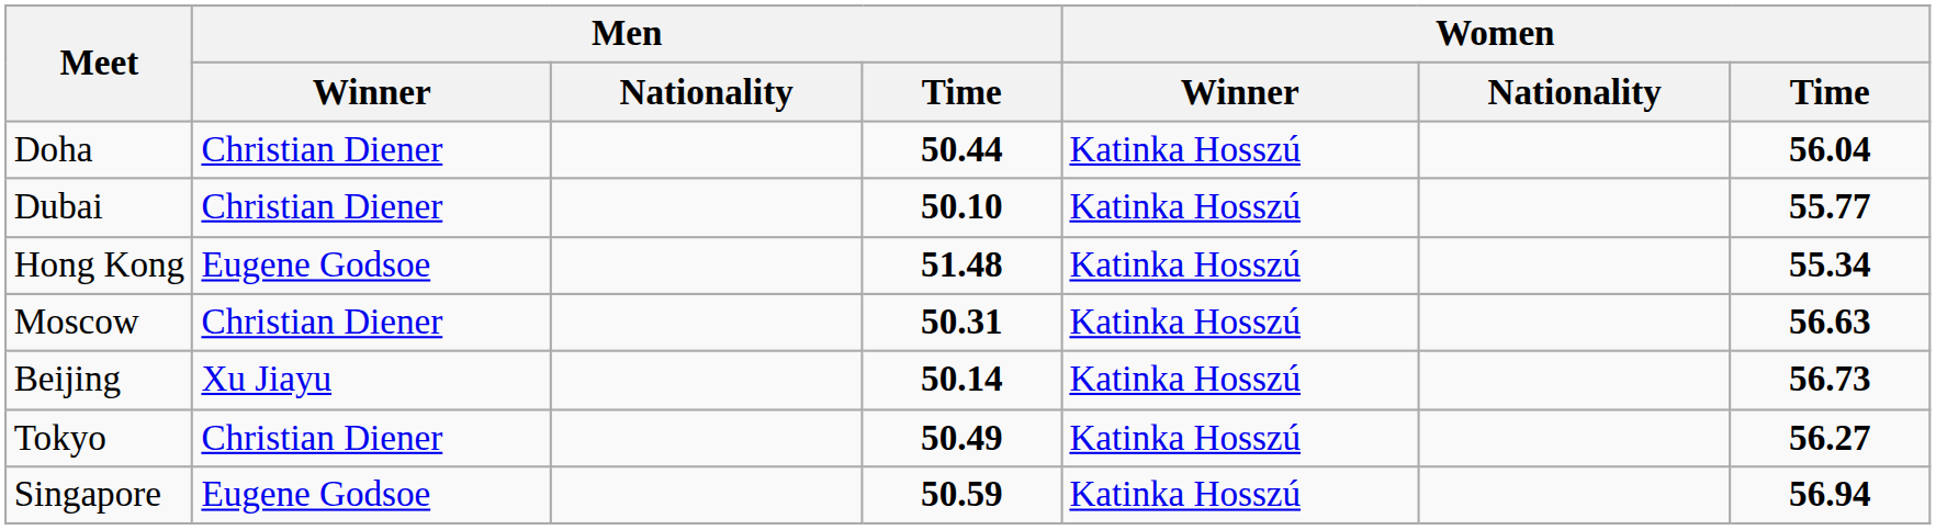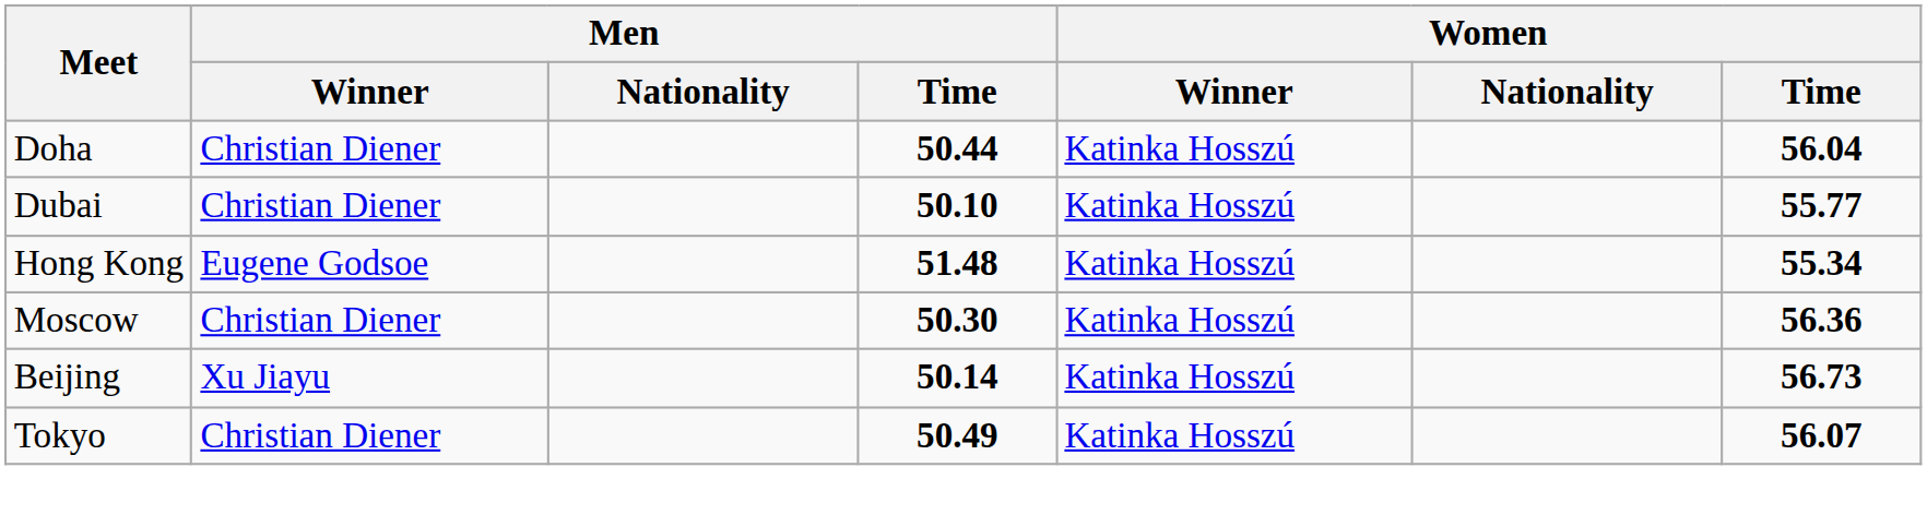Moscow | Men / Time: 50.31 -> 50.30
Moscow | Women / Time: 56.63 -> 56.36
Tokyo | Women / Time: 56.27 -> 56.07
- row: Singapore | Eugene Godsoe | 50.59 | Katinka Hosszú | 56.94
